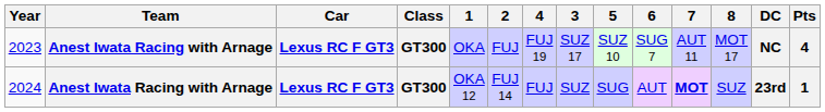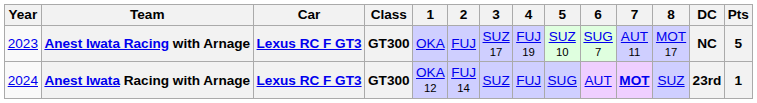columns swapped: 3 <-> 4
2023 | Pts: 4 -> 5
